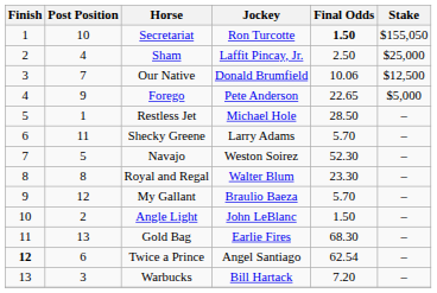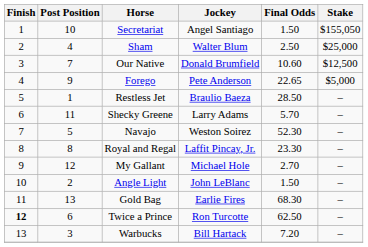Secretariat | Jockey: Ron Turcotte -> Angel Santiago
Secretariat | Final Odds: bold -> normal
Sham | Jockey: Laffit Pincay, Jr. -> Walter Blum
Our Native | Final Odds: 10.06 -> 10.60
Restless Jet | Jockey: Michael Hole -> Braulio Baeza
Royal and Regal | Jockey: Walter Blum -> Laffit Pincay, Jr.
My Gallant | Jockey: Braulio Baeza -> Michael Hole
My Gallant | Final Odds: 5.70 -> 2.70
Twice a Prince | Jockey: Angel Santiago -> Ron Turcotte
Twice a Prince | Final Odds: 62.54 -> 62.50
